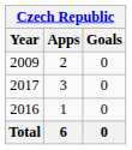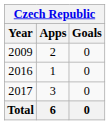rows swapped: 2016 <-> 2017
